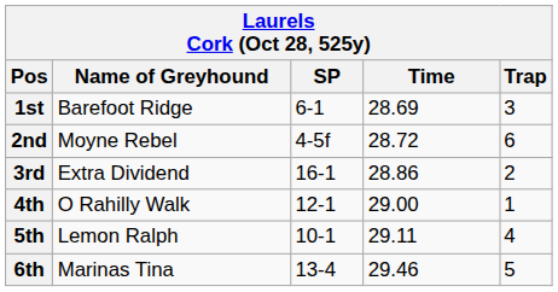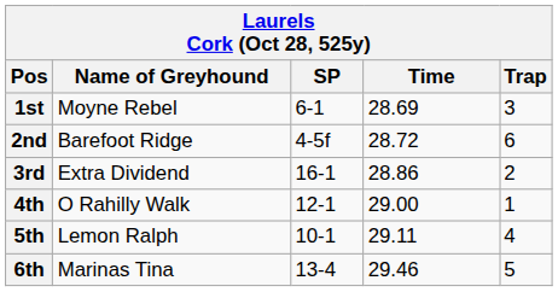1st | Name of Greyhound: Barefoot Ridge -> Moyne Rebel
2nd | Name of Greyhound: Moyne Rebel -> Barefoot Ridge
